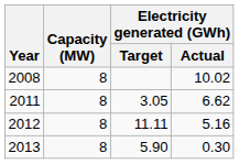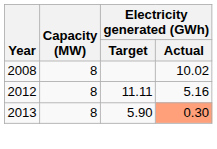- row: 2011 | 8 | 3.05 | 6.62
2013 | Electricity generated (GWh) / Actual: no background -> lightsalmon background
